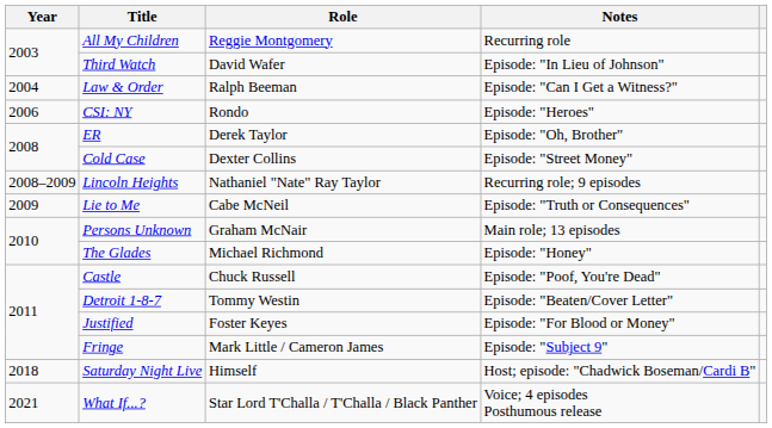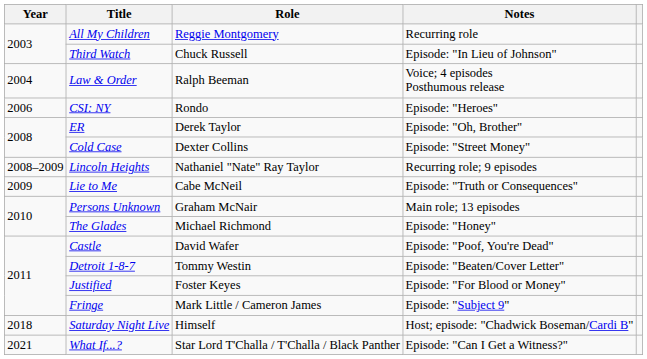Third Watch | Role: David Wafer -> Chuck Russell
Law & Order | Notes: Episode: "Can I Get a Witness?" -> Voice; 4 episodes Posthumous release
Castle | Role: Chuck Russell -> David Wafer
What If...? | Notes: Voice; 4 episodes Posthumous release -> Episode: "Can I Get a Witness?"
